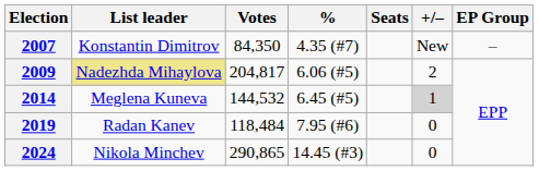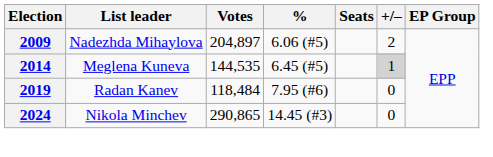- row: 2007 | Konstantin Dimitrov | 84,350 | 4.35 (#7) | New | –
2009 | List leader: khaki background -> no background
2009 | Votes: 204,817 -> 204,897
2014 | Votes: 144,532 -> 144,535
